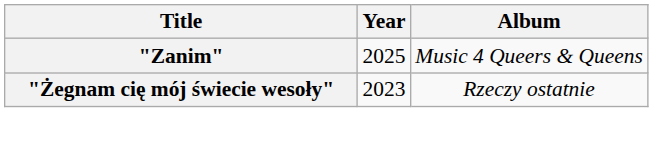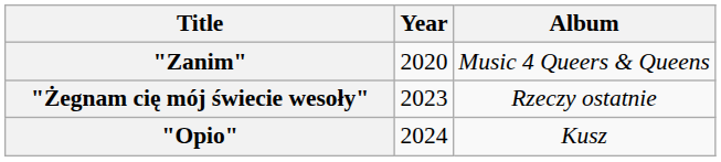"Zanim" | Year: 2025 -> 2020
+ row: "Opio" | 2024 | Kusz
